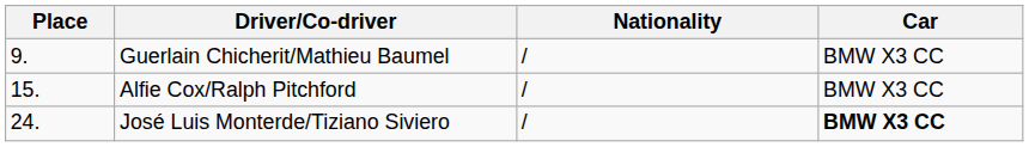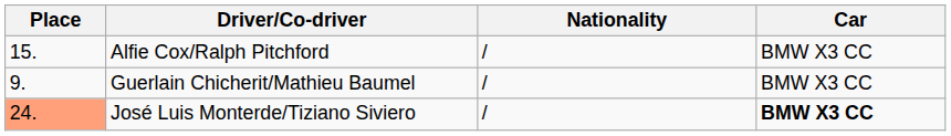rows swapped: Guerlain Chicherit/Mathieu Baumel <-> Alfie Cox/Ralph Pitchford
José Luis Monterde/Tiziano Siviero | Place: no background -> lightsalmon background
